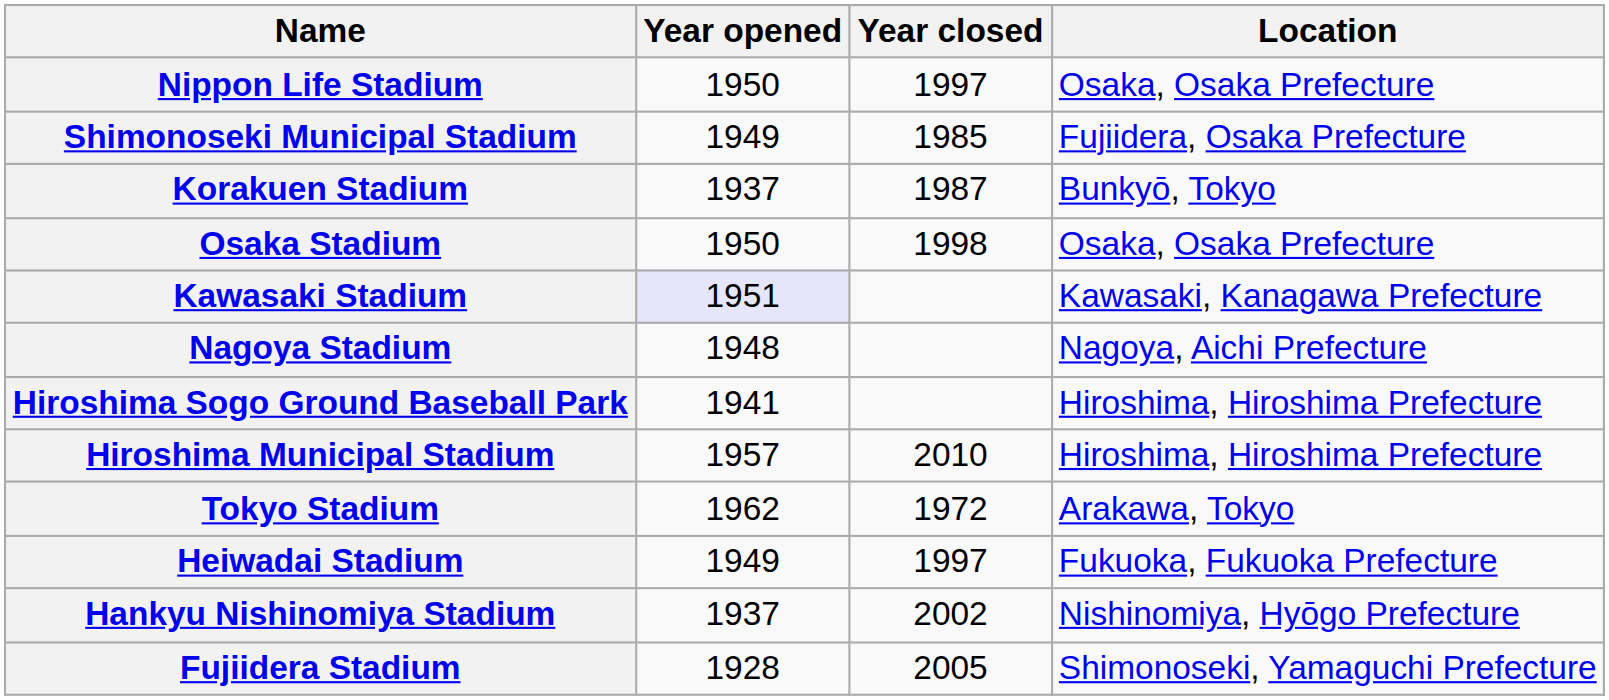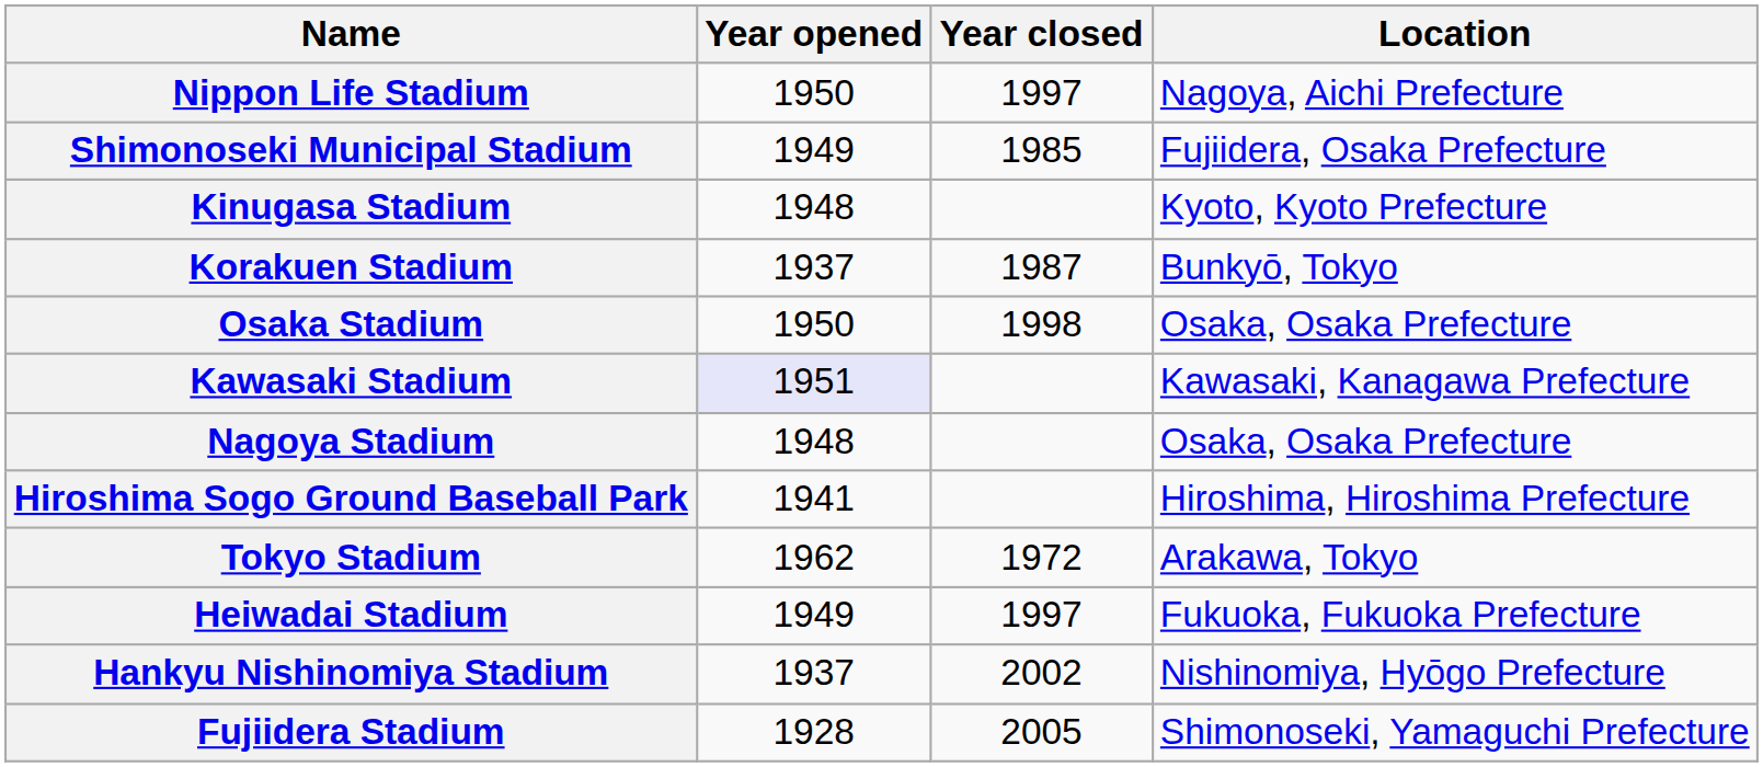Nippon Life Stadium | Location: Osaka, Osaka Prefecture -> Nagoya, Aichi Prefecture
+ row: Kinugasa Stadium | 1948 | Kyoto, Kyoto Prefecture
Nagoya Stadium | Location: Nagoya, Aichi Prefecture -> Osaka, Osaka Prefecture
- row: Hiroshima Municipal Stadium | 1957 | 2010 | Hiroshima, Hiroshima Prefecture
